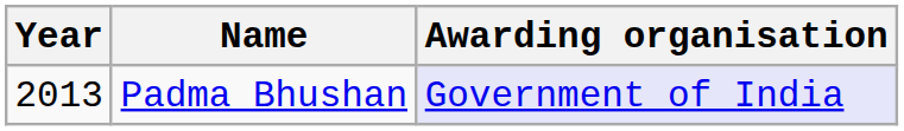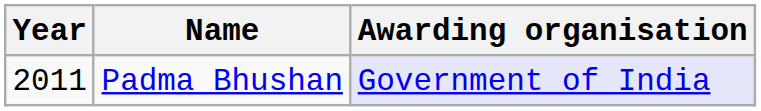Padma Bhushan | Year: 2013 -> 2011
